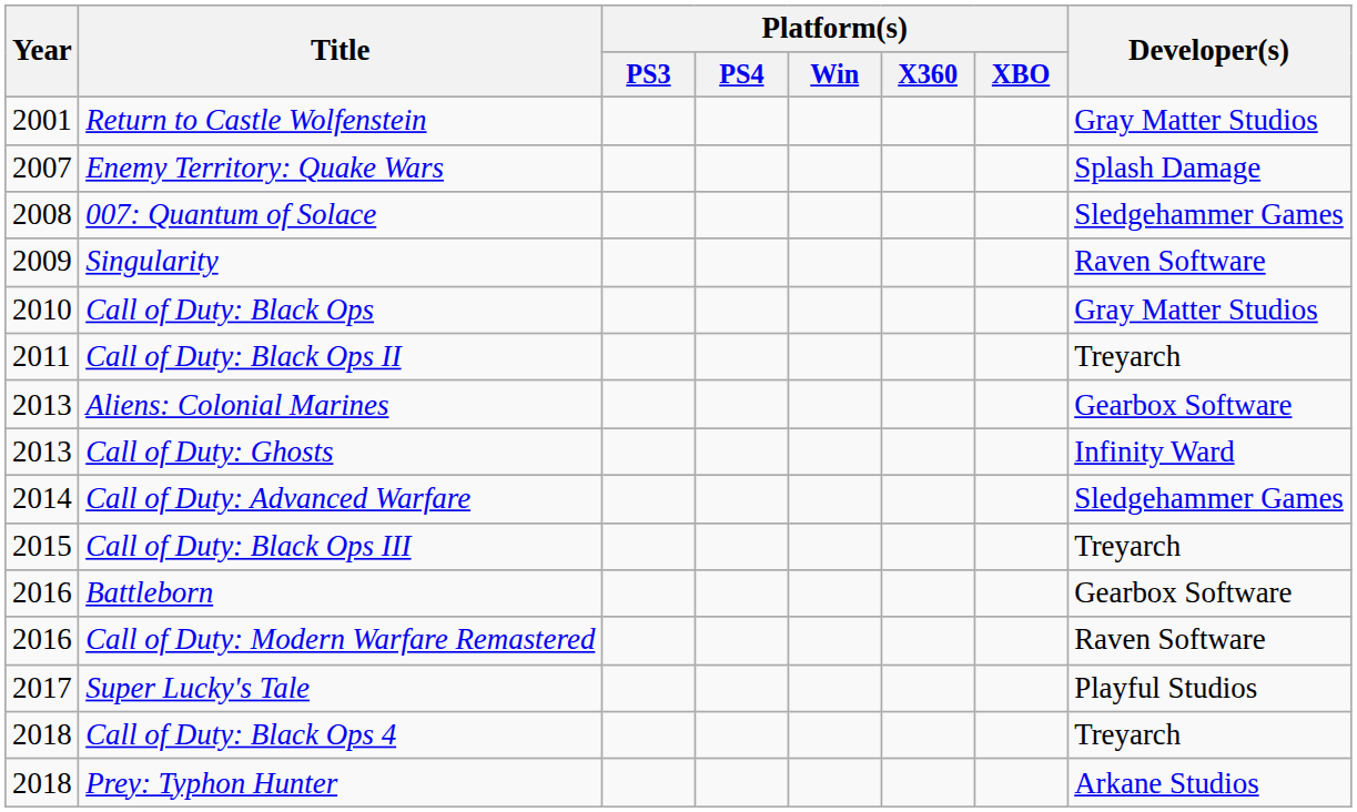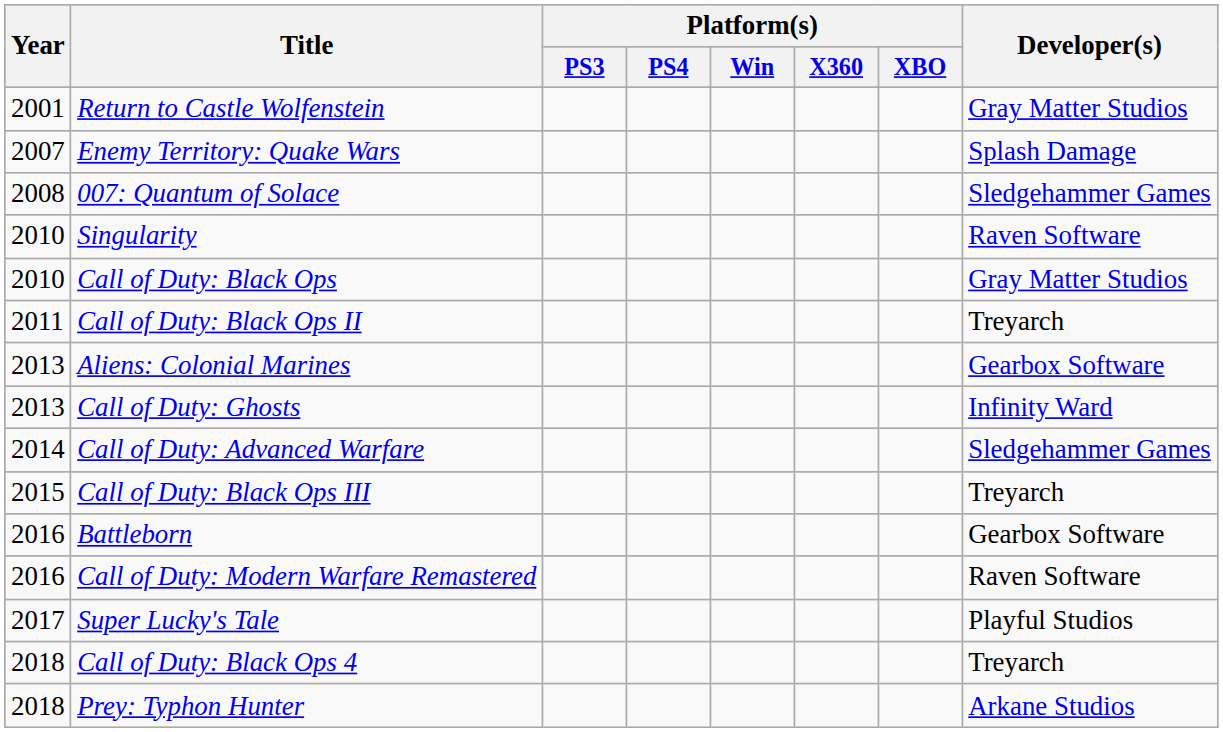Singularity | Year: 2009 -> 2010
